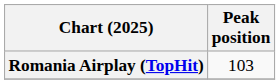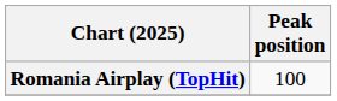Romania Airplay (TopHit) | Peak position: 103 -> 100
